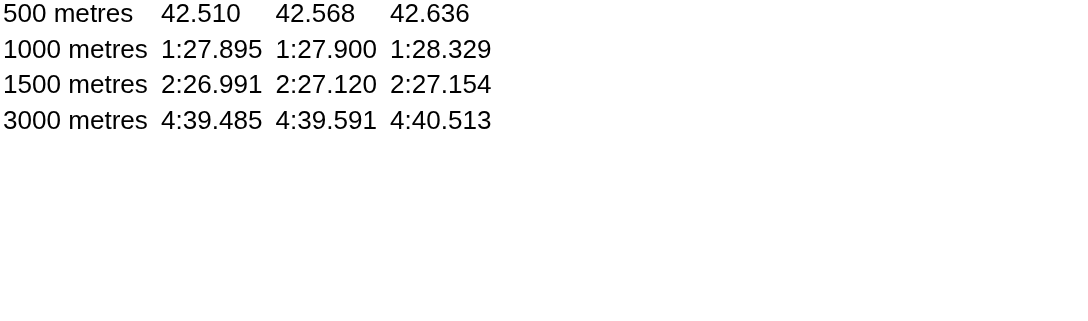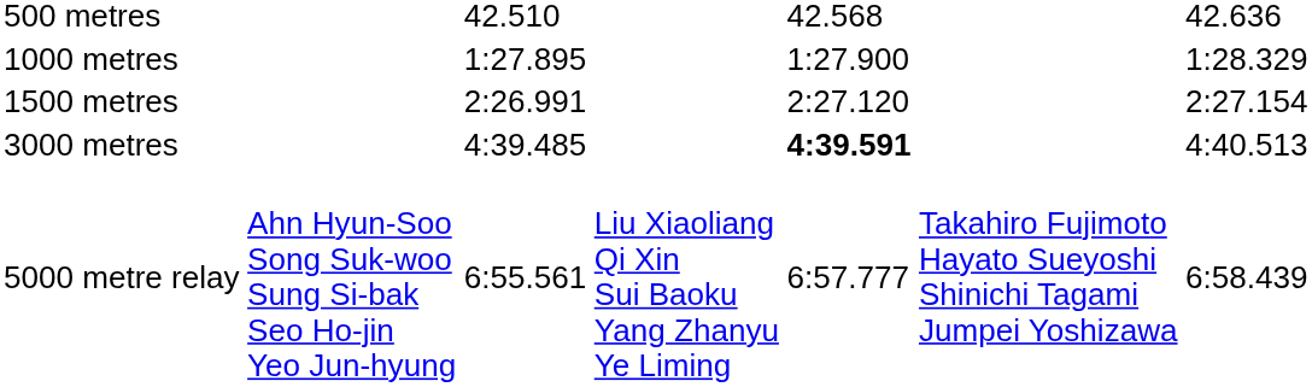3000 metres | column 5: normal -> bold
+ row: 5000 metre relay | Ahn Hyun-Soo Song Suk-woo Sung Si-bak Seo Ho-jin Yeo Jun-hyung | 6:55.561 | Liu Xiaoliang Qi Xin Sui Baoku Yang Zhanyu Ye Liming | 6:57.777 | Takahiro Fujimoto Hayato Sueyoshi Shinichi Tagami Jumpei Yoshizawa | 6:58.439
